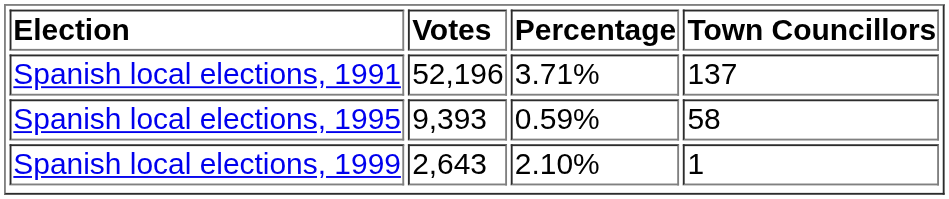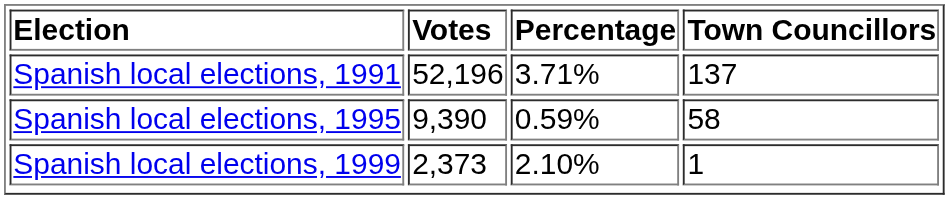Spanish local elections, 1995 | Votes: 9,393 -> 9,390
Spanish local elections, 1999 | Votes: 2,643 -> 2,373
